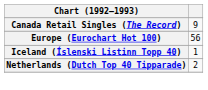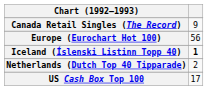Iceland (Íslenski Listinn Topp 40) | column 2: normal -> bold
+ row: US Cash Box Top 100 | 17
